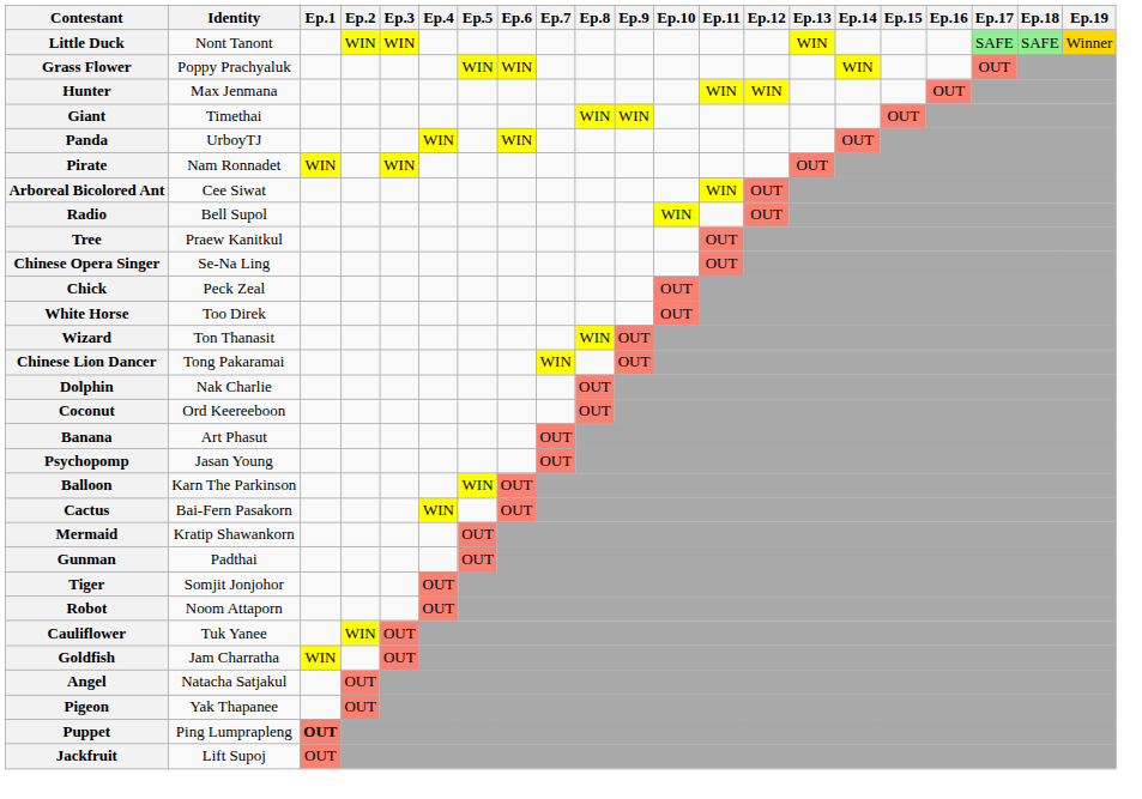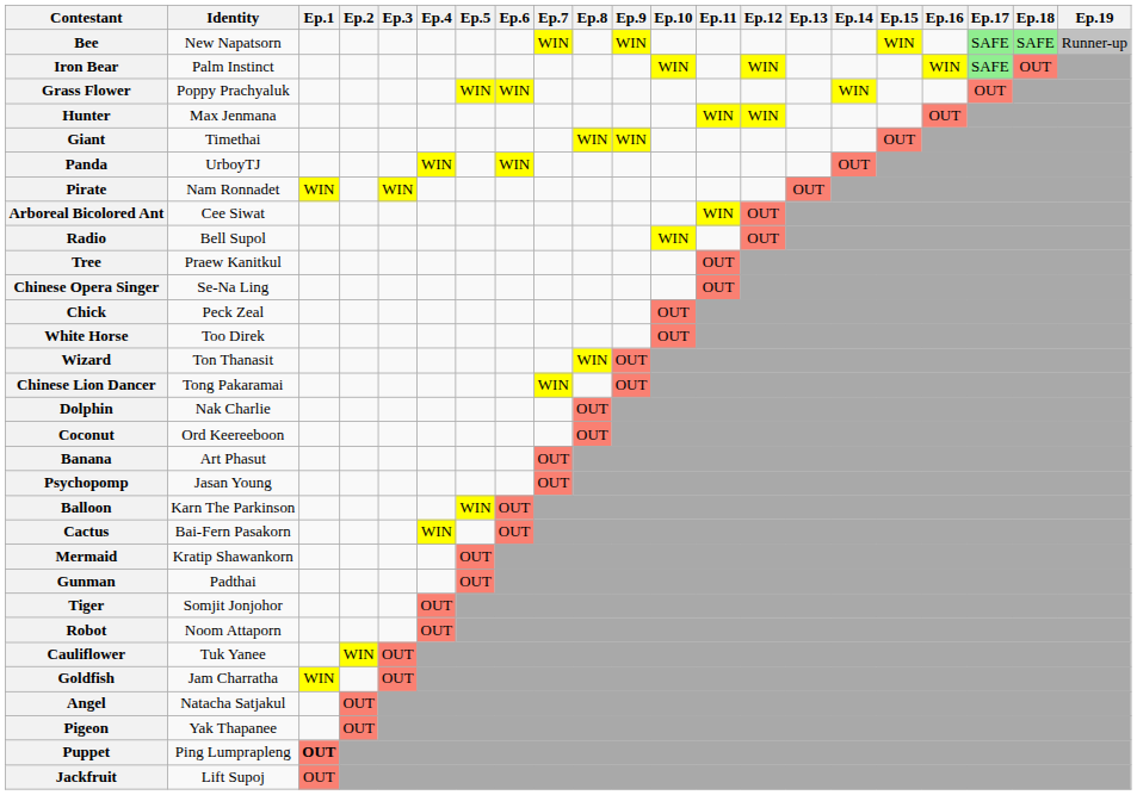- row: Little Duck | Nont Tanont | WIN | WIN | WIN | SAFE | SAFE | Winner
+ row: Bee | New Napatsorn | WIN | WIN | WIN | SAFE | SAFE | Runner-up
+ row: Iron Bear | Palm Instinct | WIN | WIN | WIN | SAFE | OUT
